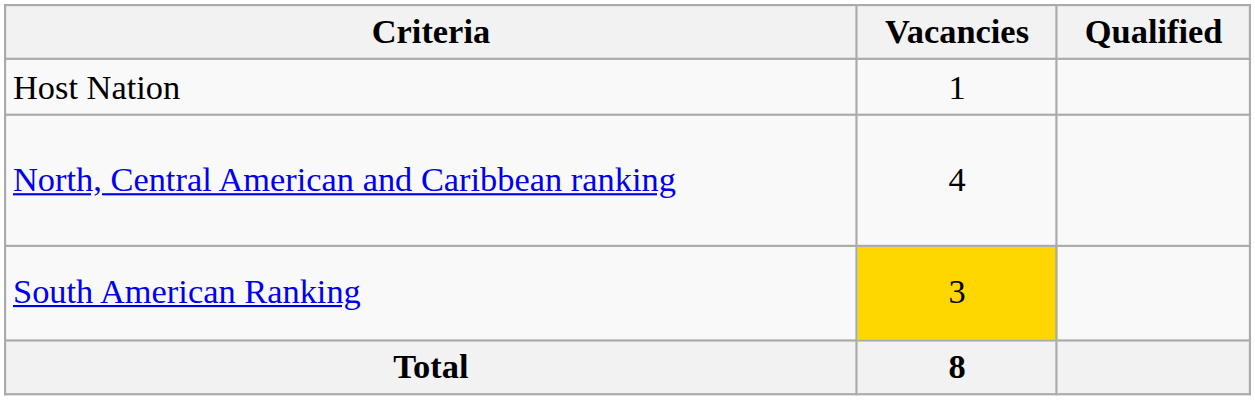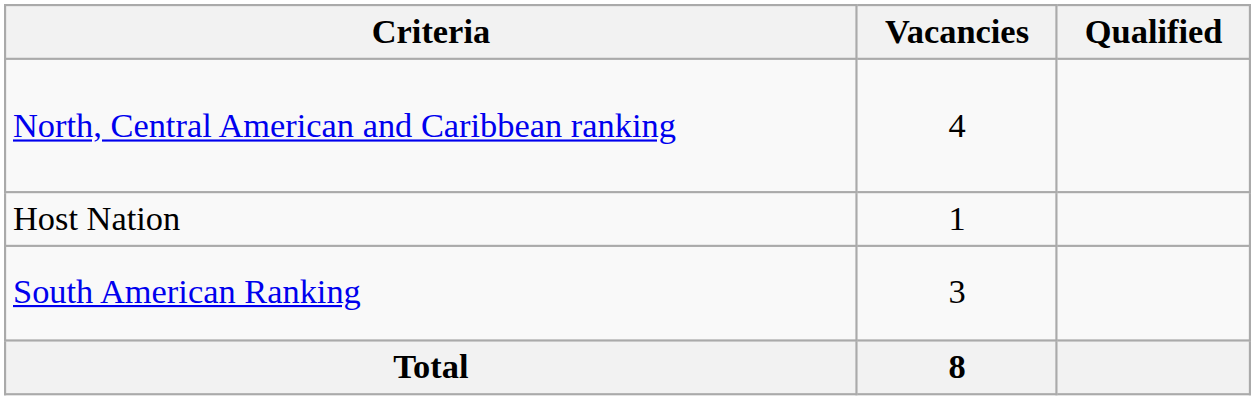rows swapped: Host Nation <-> North, Central American and Caribbean ranking
South American Ranking | Vacancies: gold background -> no background
